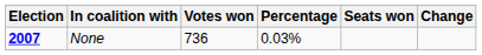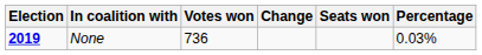columns swapped: Percentage <-> Change
None | Election: 2007 -> 2019
